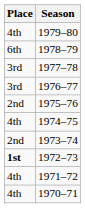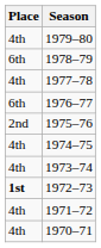1977–78 | Place: 3rd -> 4th
1976–77 | Place: 3rd -> 6th
1973–74 | Place: 2nd -> 4th
